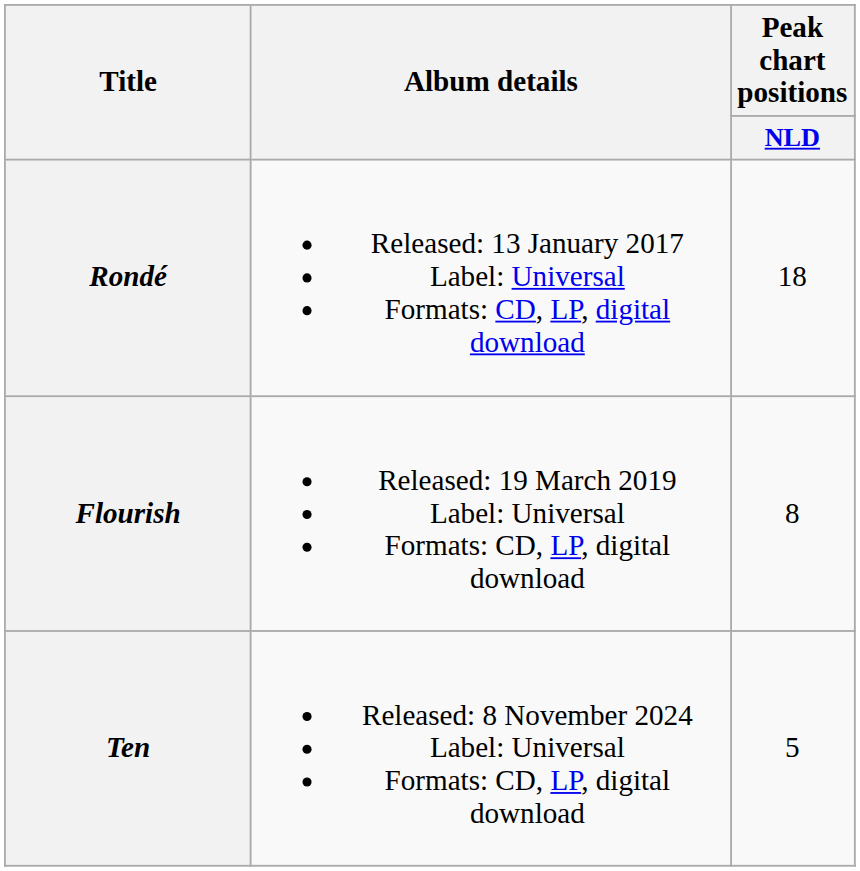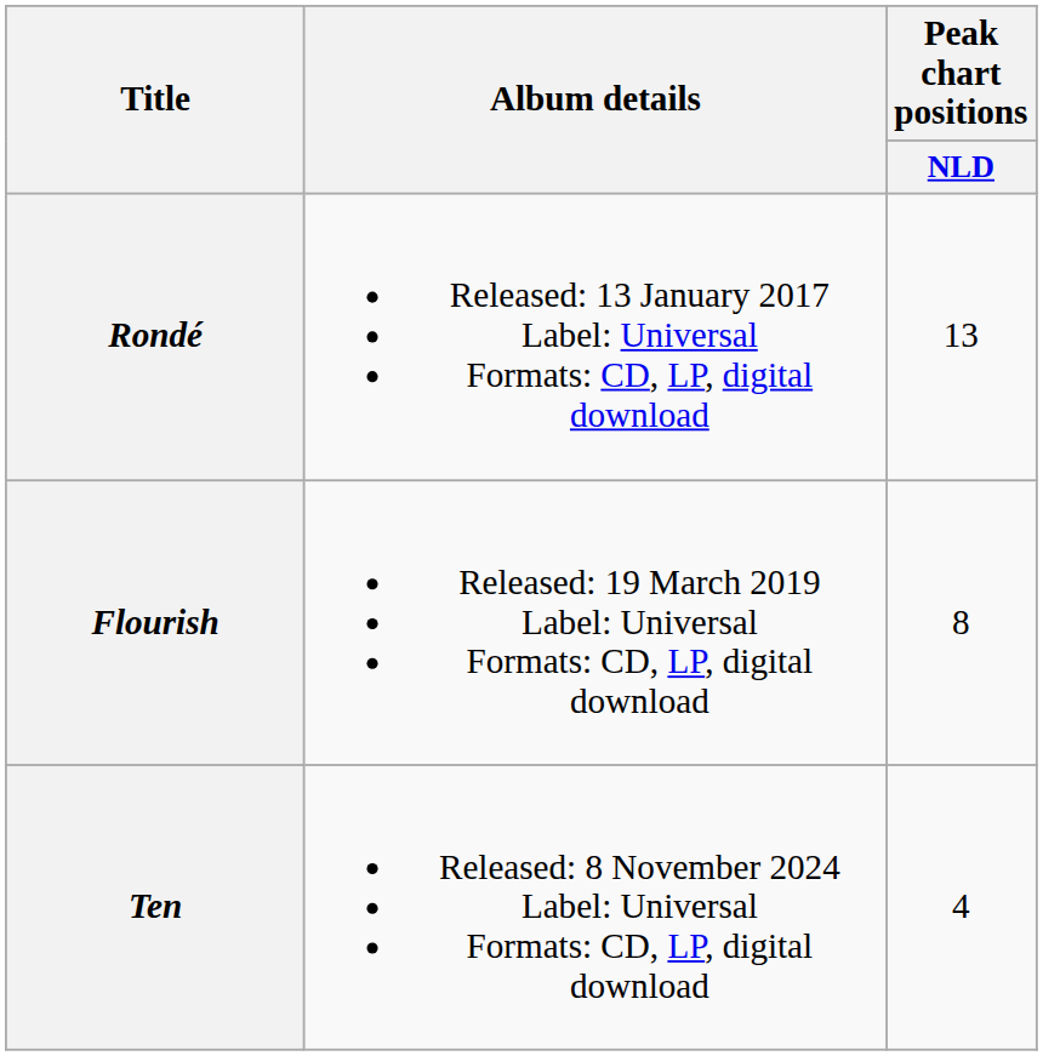Rondé | Peak chart positions / NLD: 18 -> 13
Ten | Peak chart positions / NLD: 5 -> 4
